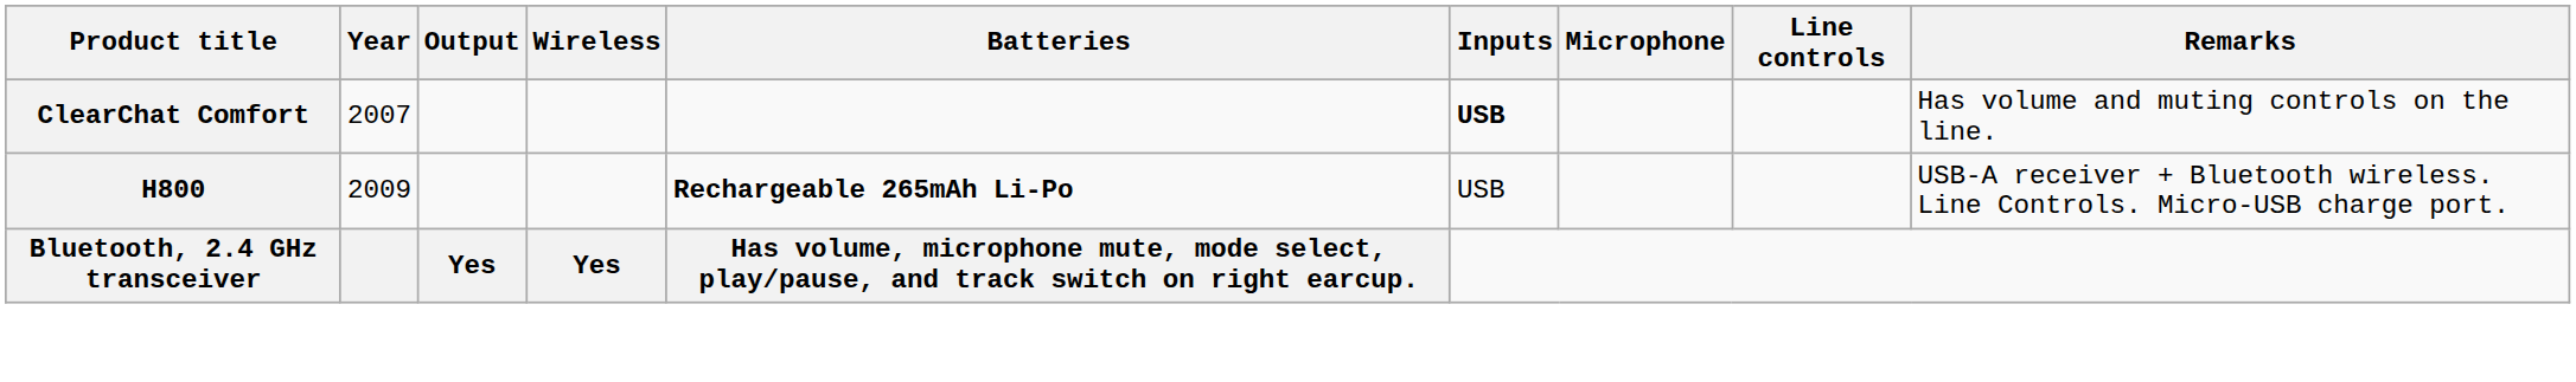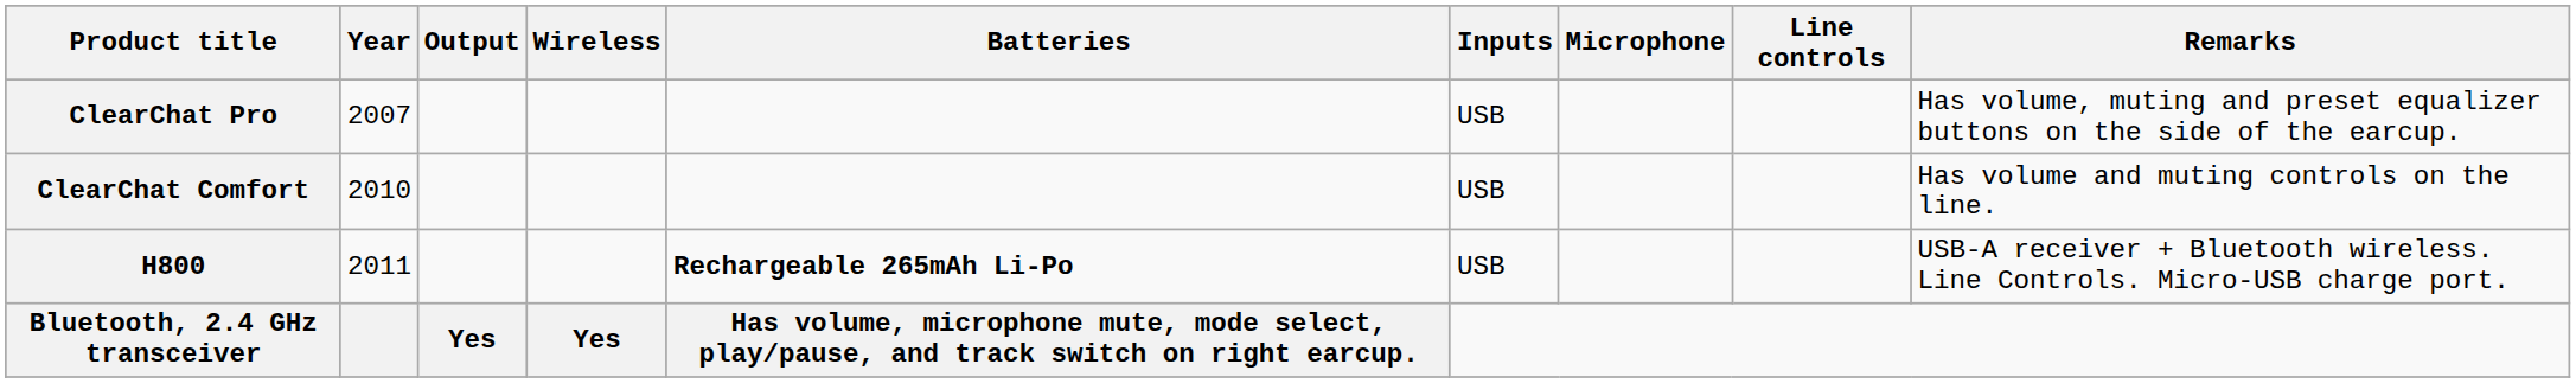+ row: ClearChat Pro | 2007 | USB | Has volume, muting and preset equalizer buttons on the side of the earcup.
ClearChat Comfort | Year: 2007 -> 2010
ClearChat Comfort | Inputs: bold -> normal
H800 | Year: 2009 -> 2011
